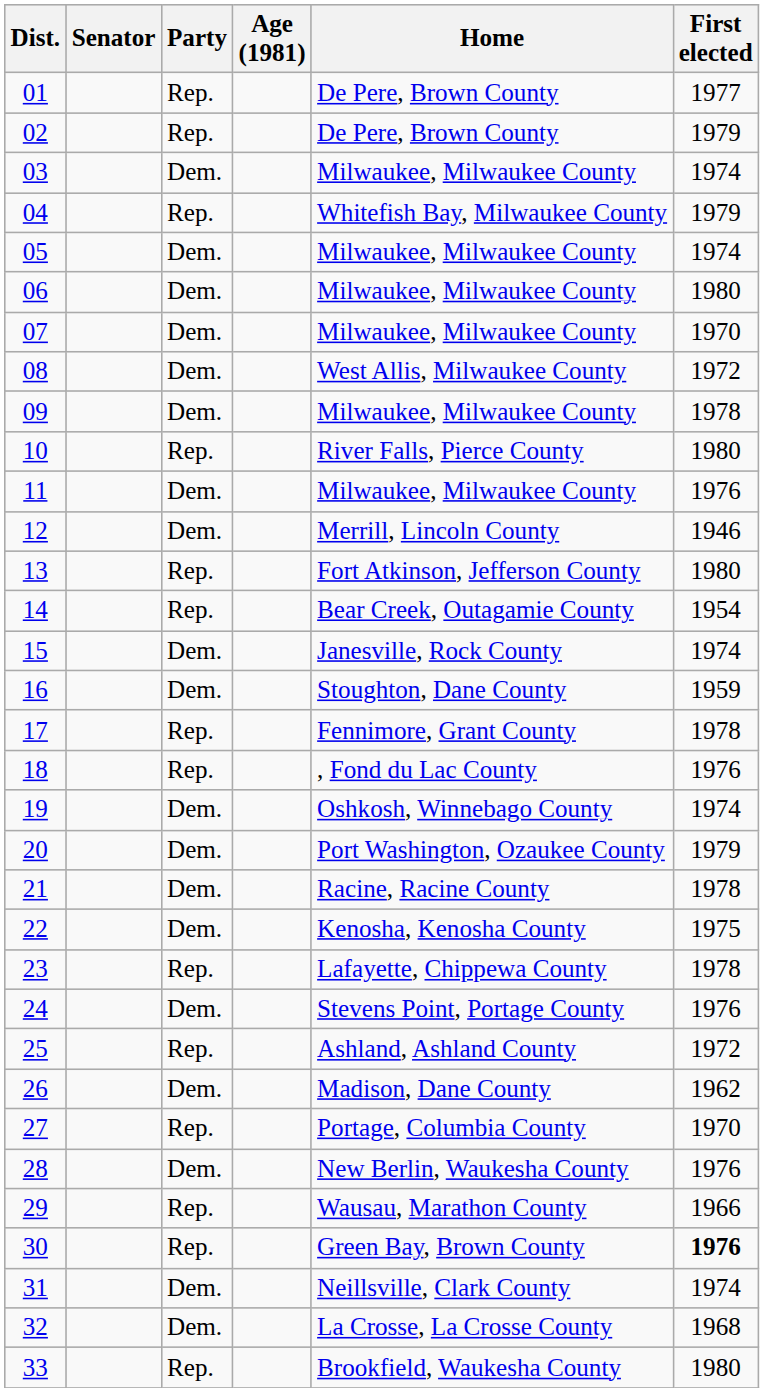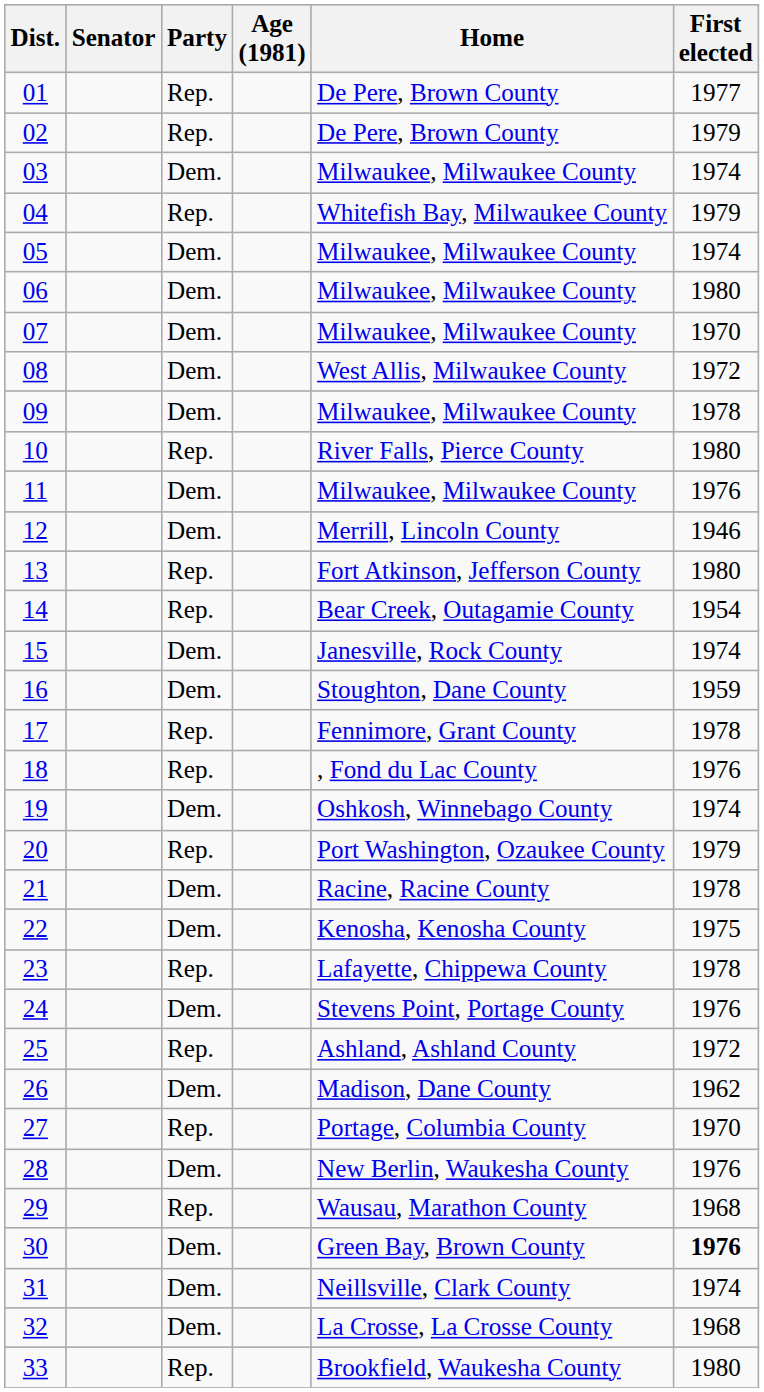20 | Party: Dem. -> Rep.
29 | First elected: 1966 -> 1968
30 | Party: Rep. -> Dem.
